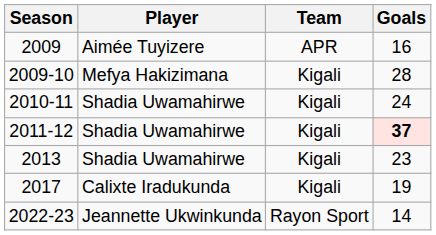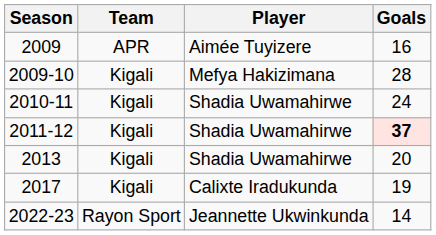columns swapped: Player <-> Team
2013 | Goals: 23 -> 20
